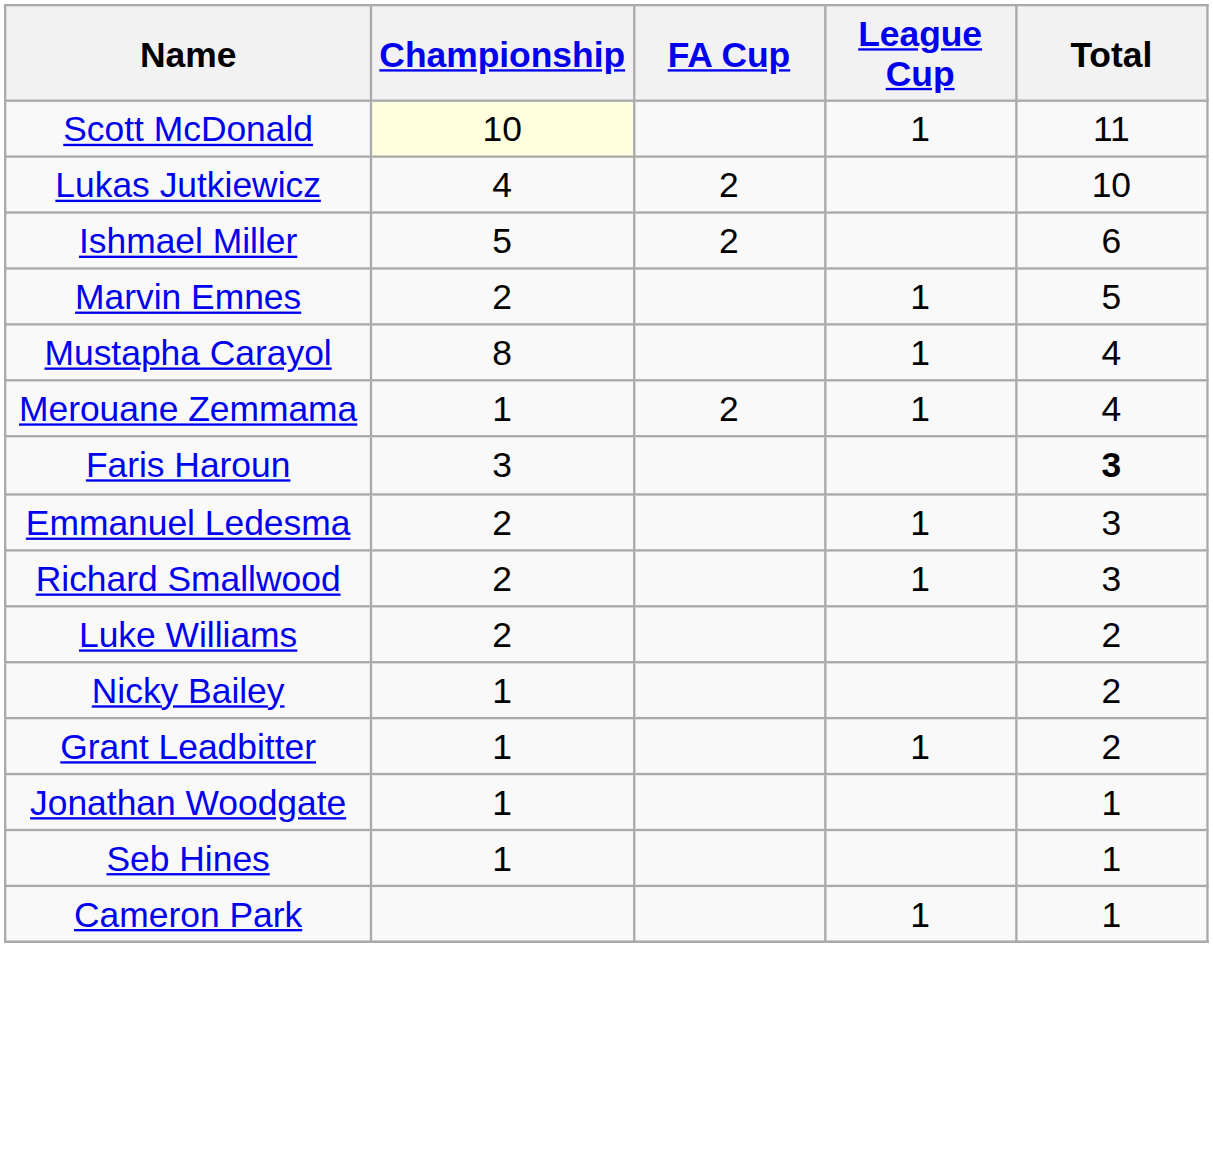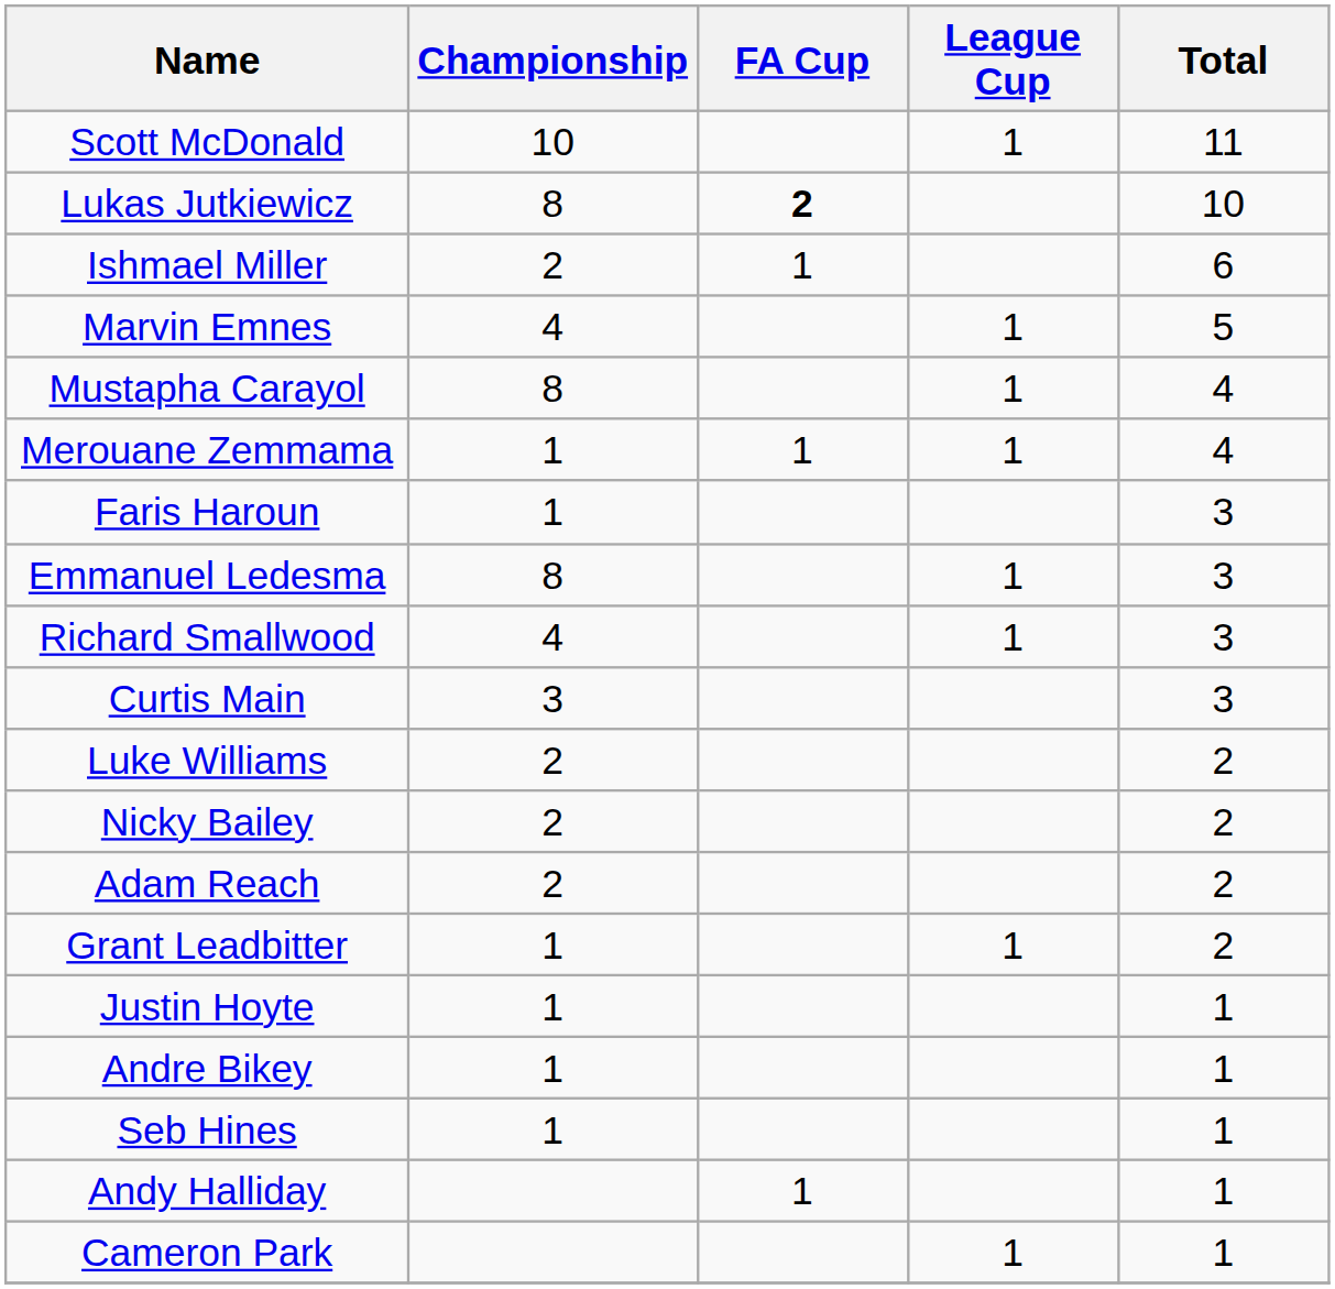Scott McDonald | Championship: lightyellow background -> no background
Lukas Jutkiewicz | Championship: 4 -> 8
Lukas Jutkiewicz | FA Cup: normal -> bold
Ishmael Miller | Championship: 5 -> 2
Ishmael Miller | FA Cup: 2 -> 1
Marvin Emnes | Championship: 2 -> 4
Merouane Zemmama | FA Cup: 2 -> 1
Faris Haroun | Championship: 3 -> 1
Faris Haroun | Total: bold -> normal
Emmanuel Ledesma | Championship: 2 -> 8
Richard Smallwood | Championship: 2 -> 4
+ row: Curtis Main | 3 | 3
Nicky Bailey | Championship: 1 -> 2
+ row: Adam Reach | 2 | 2
- row: Jonathan Woodgate | 1 | 1
+ row: Justin Hoyte | 1 | 1
+ row: Andre Bikey | 1 | 1
+ row: Andy Halliday | 1 | 1
